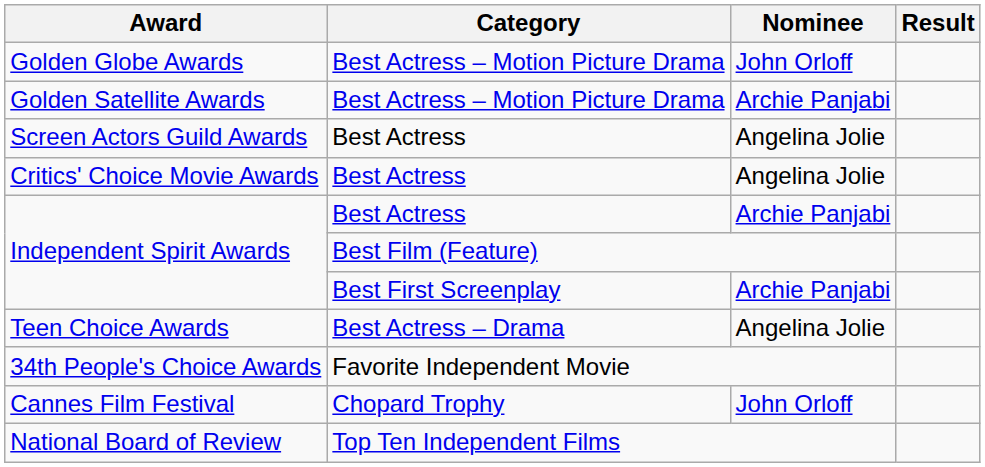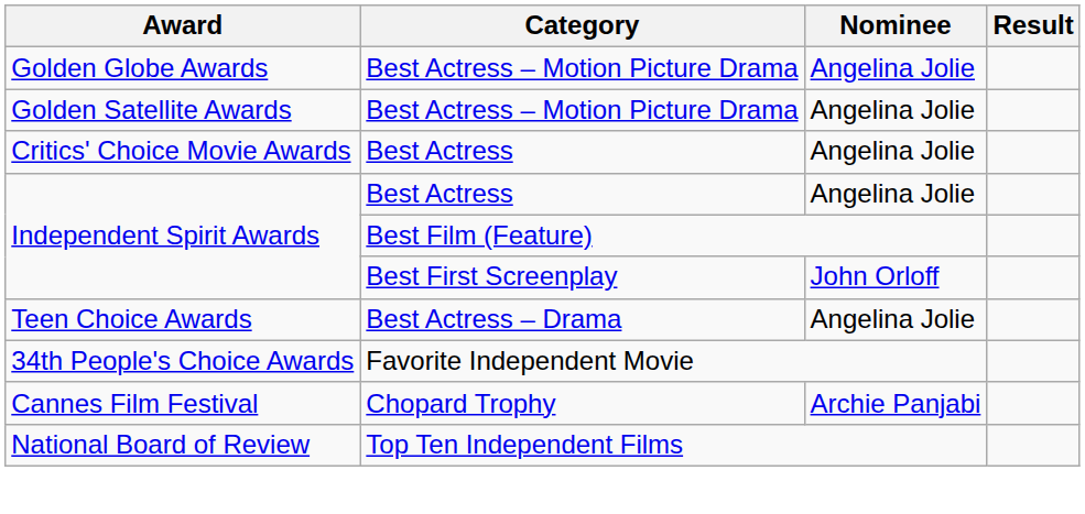Golden Globe Awards | Nominee: John Orloff -> Angelina Jolie
Golden Satellite Awards | Nominee: Archie Panjabi -> Angelina Jolie
- row: Screen Actors Guild Awards | Best Actress | Angelina Jolie
Independent Spirit Awards / Best Actress | Nominee: Archie Panjabi -> Angelina Jolie
Independent Spirit Awards / Best First Screenplay | Nominee: Archie Panjabi -> John Orloff
Cannes Film Festival | Nominee: John Orloff -> Archie Panjabi
